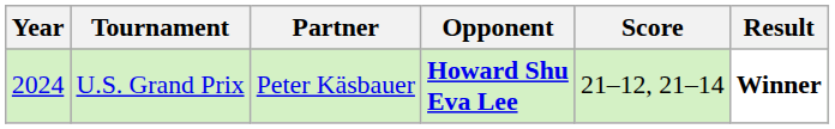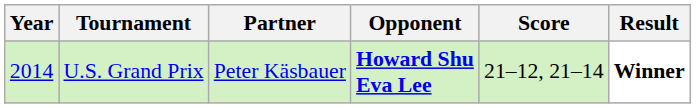U.S. Grand Prix | Year: 2024 -> 2014
